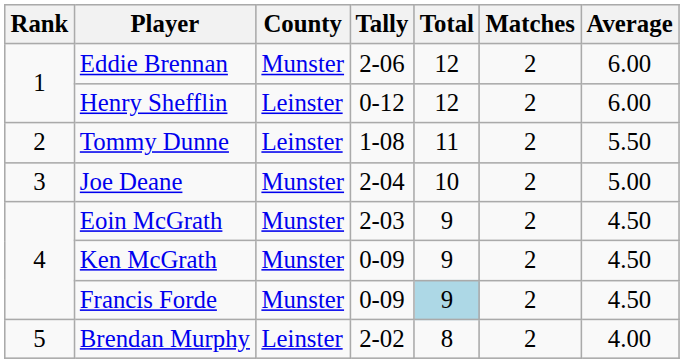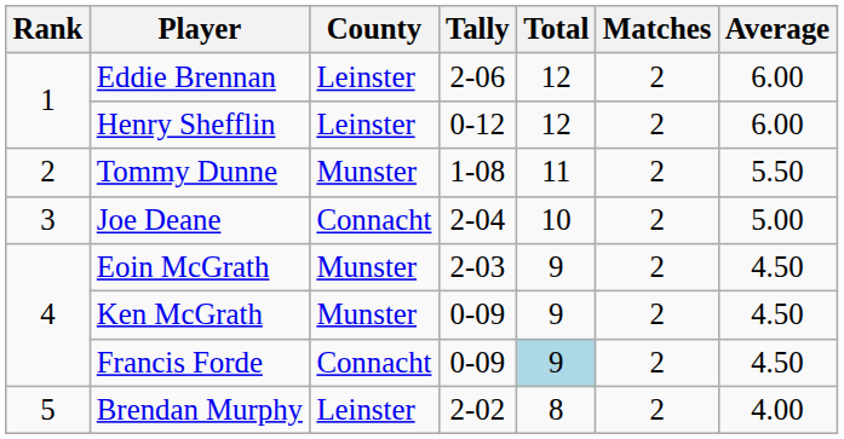Eddie Brennan | County: Munster -> Leinster
Tommy Dunne | County: Leinster -> Munster
Joe Deane | County: Munster -> Connacht
Francis Forde | County: Munster -> Connacht
